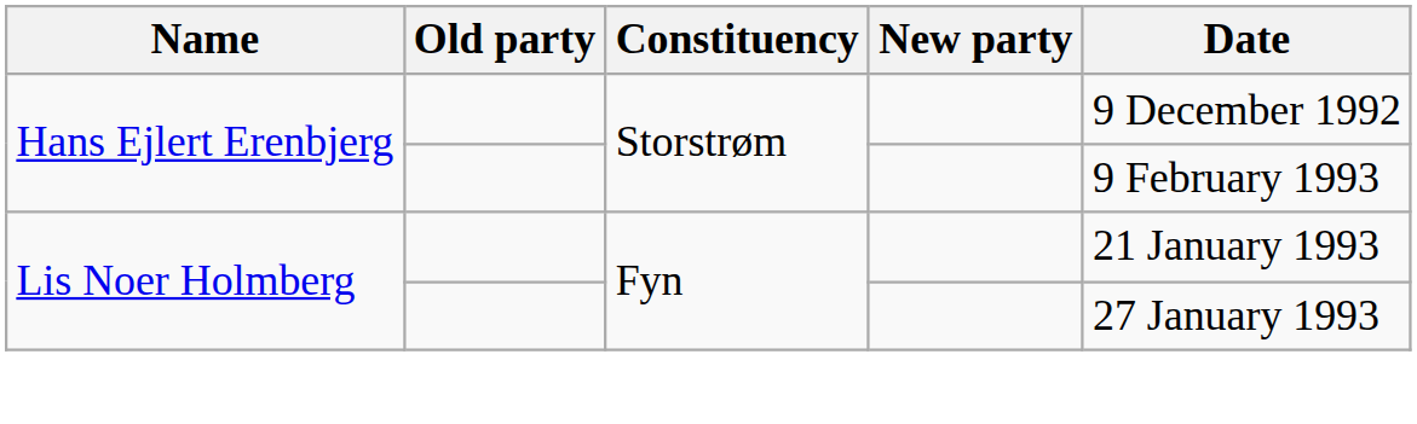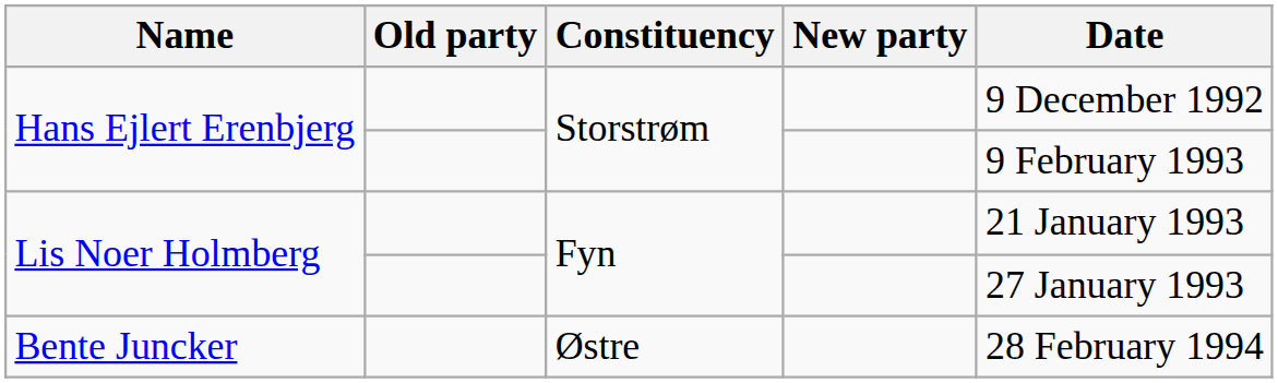+ row: Bente Juncker | Østre | 28 February 1994
